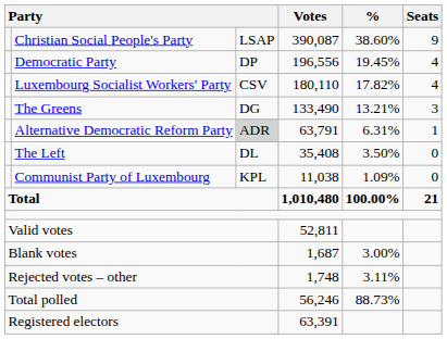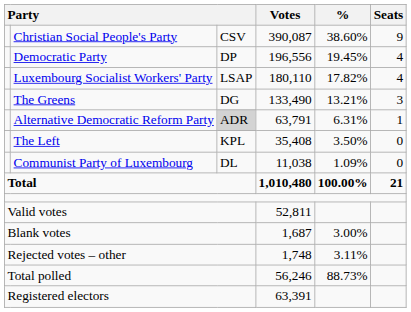Christian Social People's Party | column 3: LSAP -> CSV
Luxembourg Socialist Workers' Party | column 3: CSV -> LSAP
The Left | column 3: DL -> KPL
Communist Party of Luxembourg | column 3: KPL -> DL
